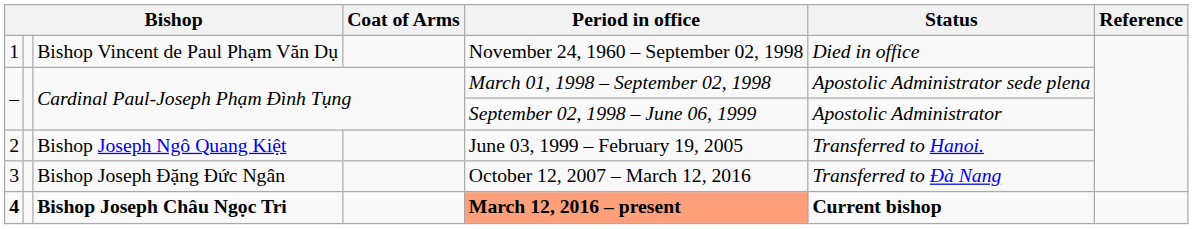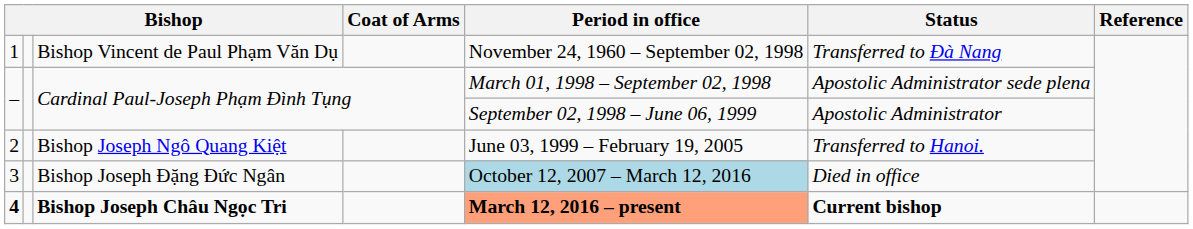1 | Status: Died in office -> Transferred to Đà Nang
3 | Period in office: no background -> lightblue background
3 | Status: Transferred to Đà Nang -> Died in office
